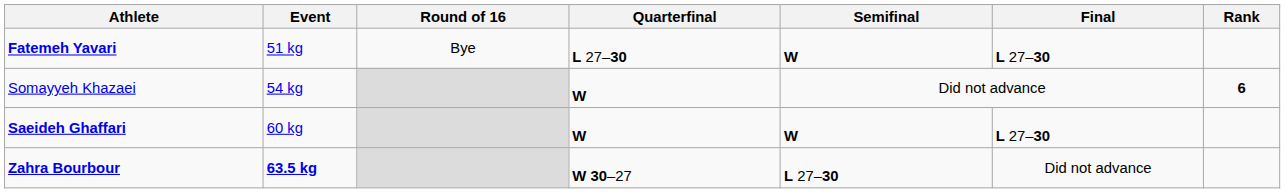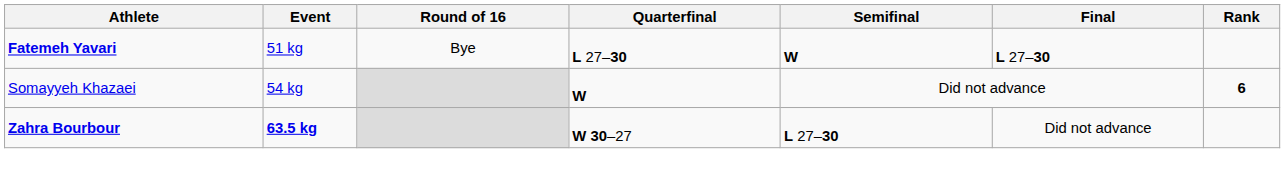- row: Saeideh Ghaffari | 60 kg | W | W | L 27–30
